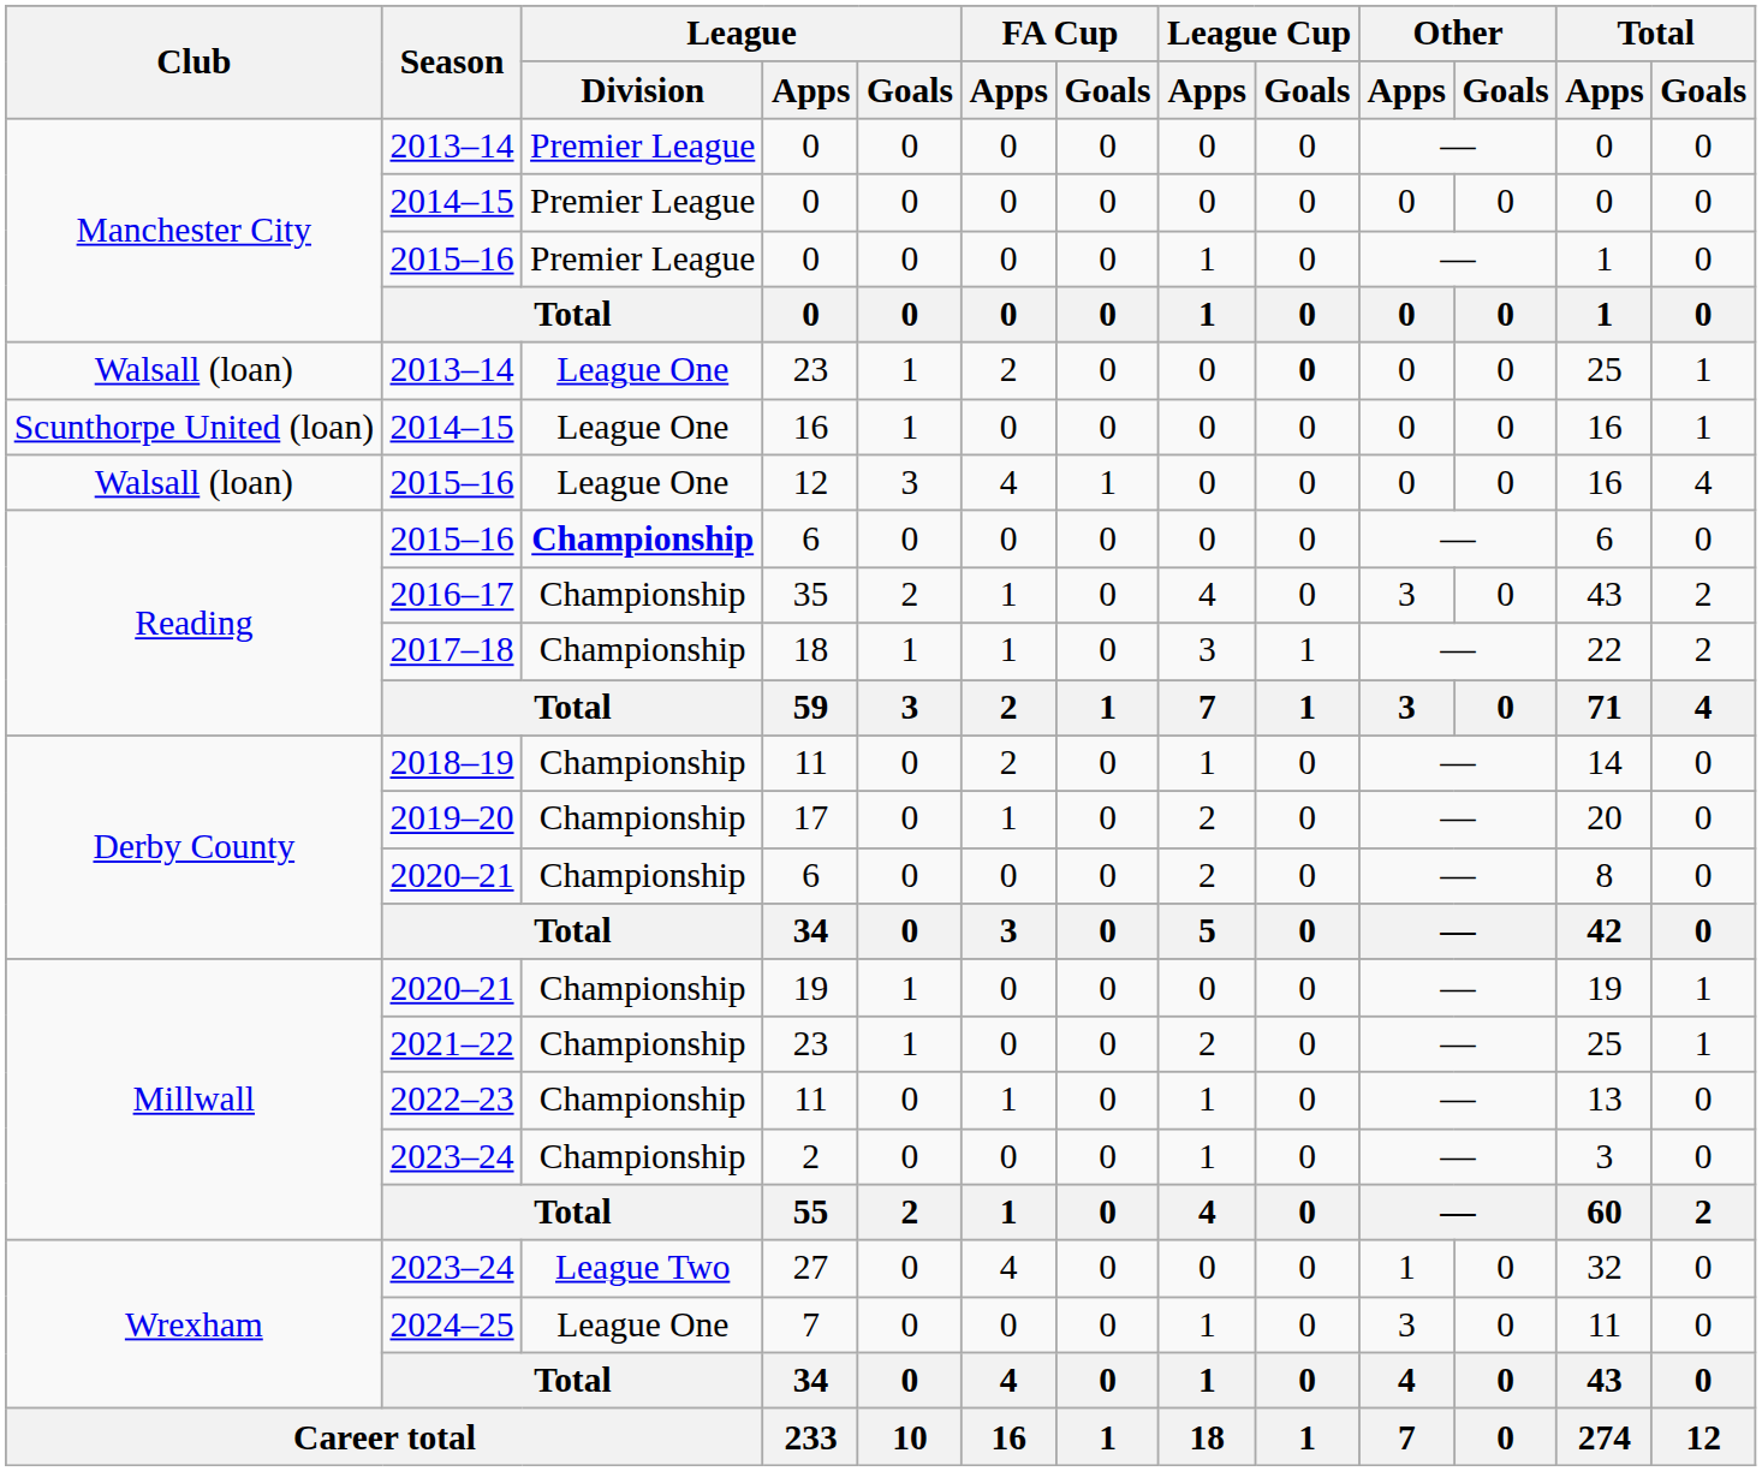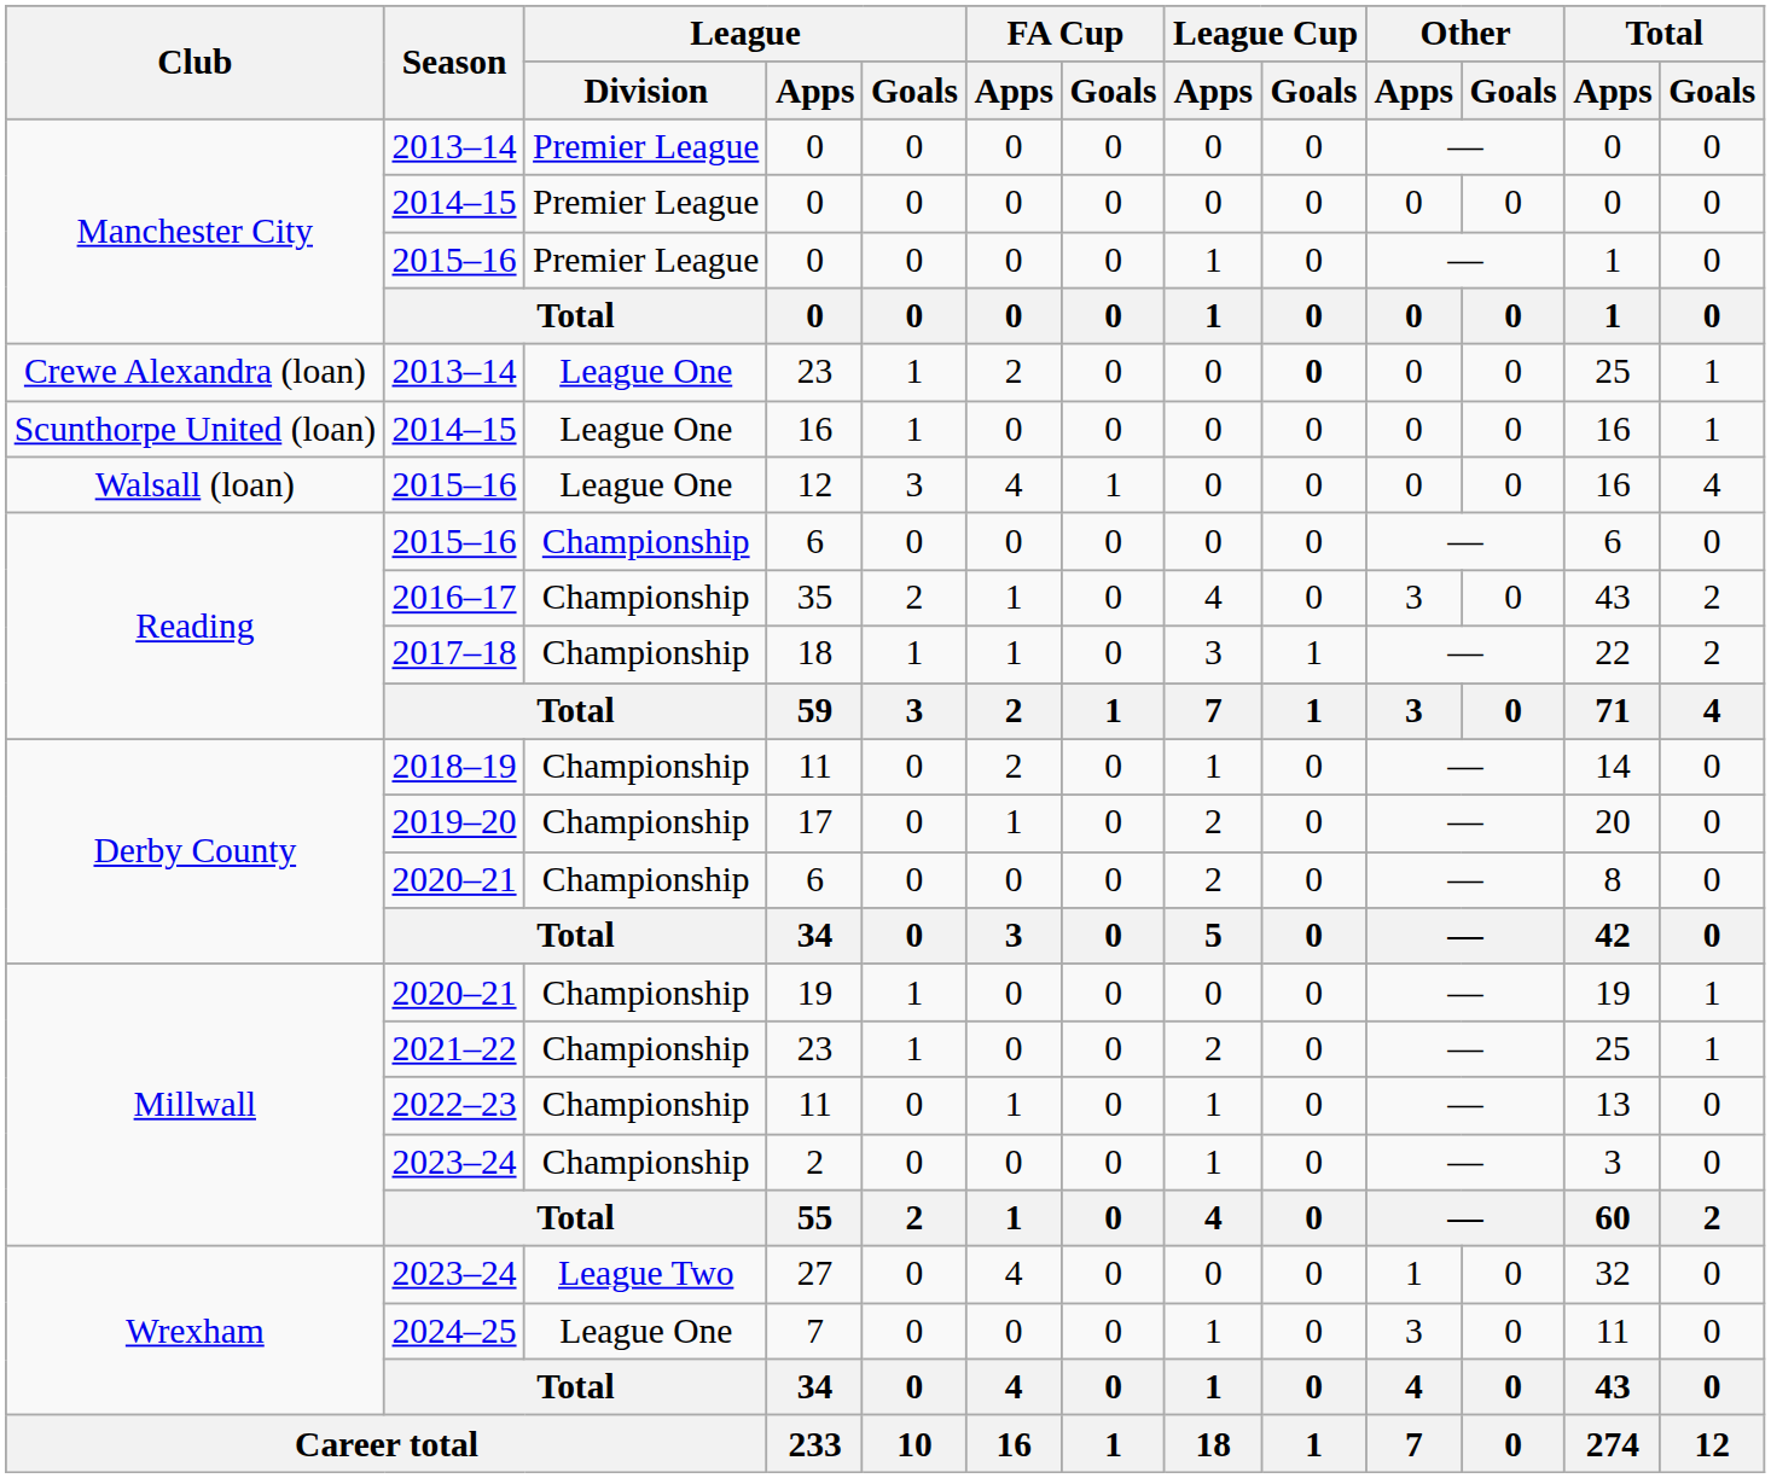2013–14 / 23 | Club: Walsall (loan) -> Crewe Alexandra (loan)
2015–16 / 6 | League / Division: bold -> normal
